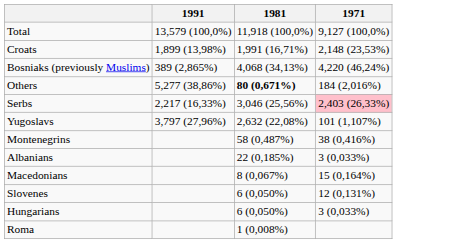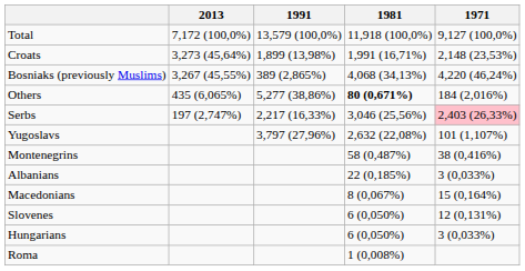+ column: 2013 | 7,172 (100,0%) | 3,273 (45,64%) | 3,267 (45,55%) | 435 (6,065%) | 197 (2,747%)
